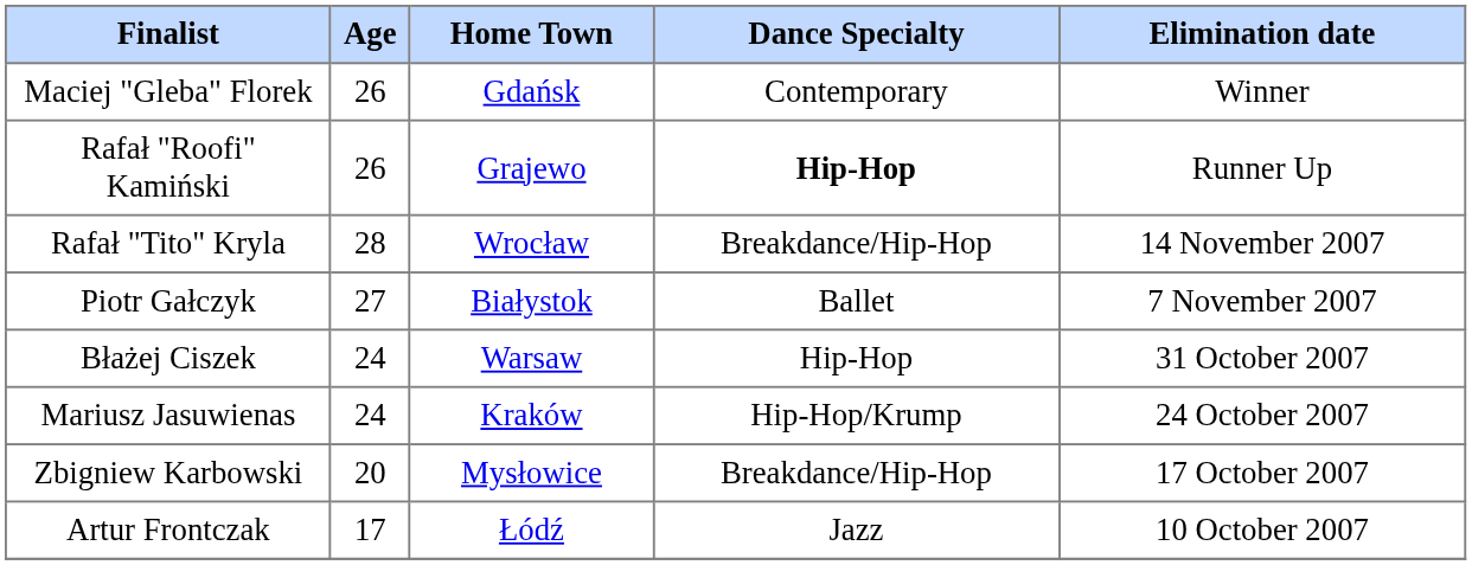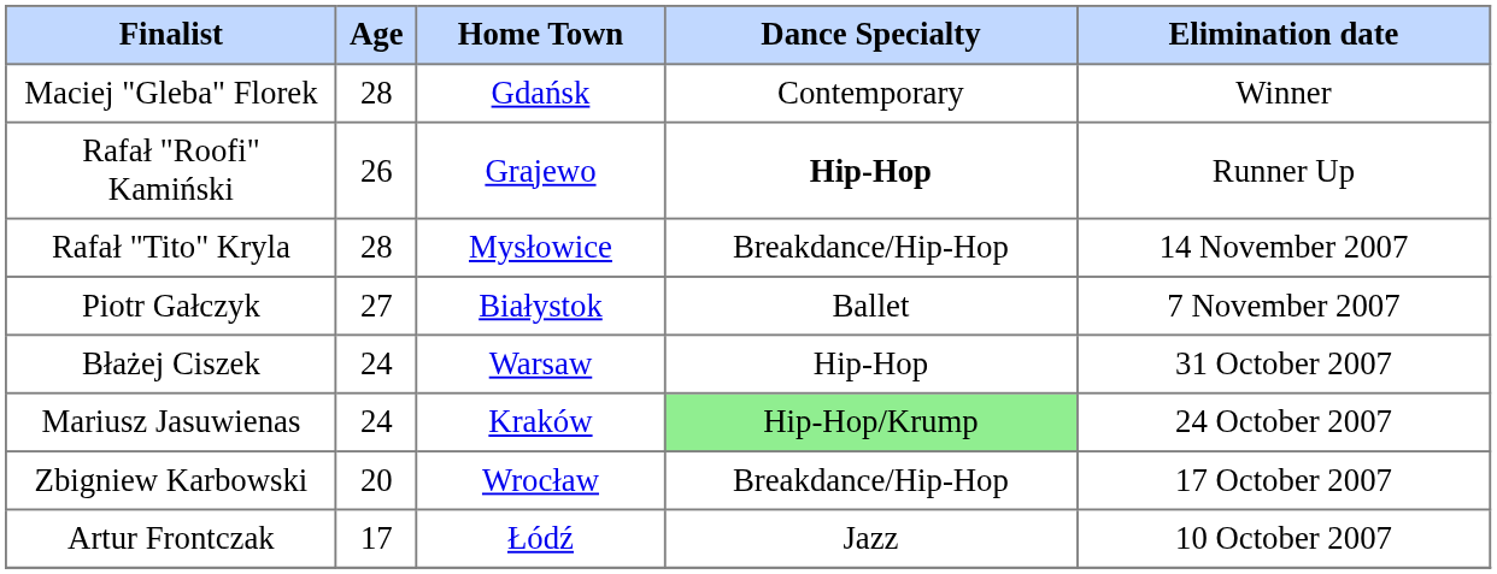Maciej "Gleba" Florek | Age: 26 -> 28
Rafał "Tito" Kryla | Home Town: Wrocław -> Mysłowice
Mariusz Jasuwienas | Dance Specialty: no background -> lightgreen background
Zbigniew Karbowski | Home Town: Mysłowice -> Wrocław
